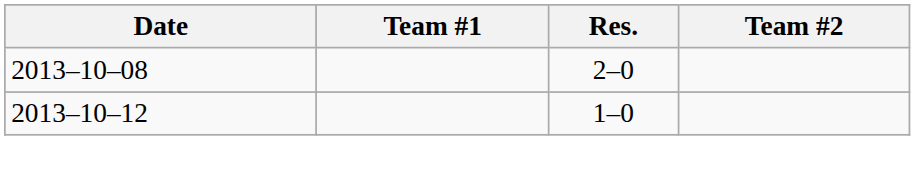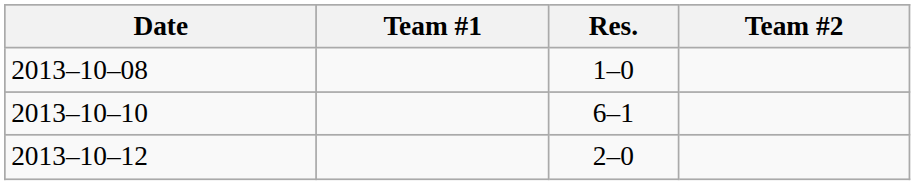2013–10–08 | Res.: 2–0 -> 1–0
+ row: 2013–10–10 | 6–1
2013–10–12 | Res.: 1–0 -> 2–0
